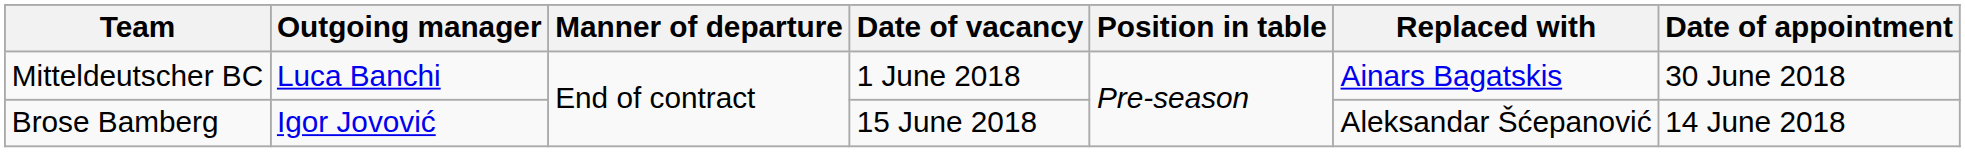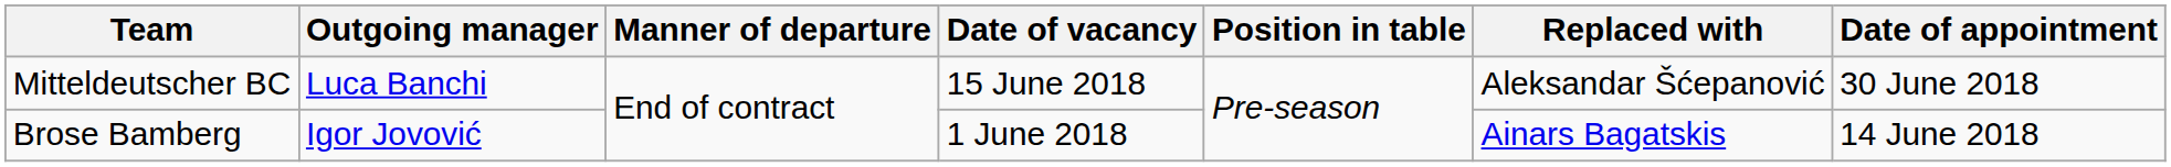Mitteldeutscher BC | Date of vacancy: 1 June 2018 -> 15 June 2018
Mitteldeutscher BC | Replaced with: Ainars Bagatskis -> Aleksandar Šćepanović
Brose Bamberg | Date of vacancy: 15 June 2018 -> 1 June 2018
Brose Bamberg | Replaced with: Aleksandar Šćepanović -> Ainars Bagatskis
